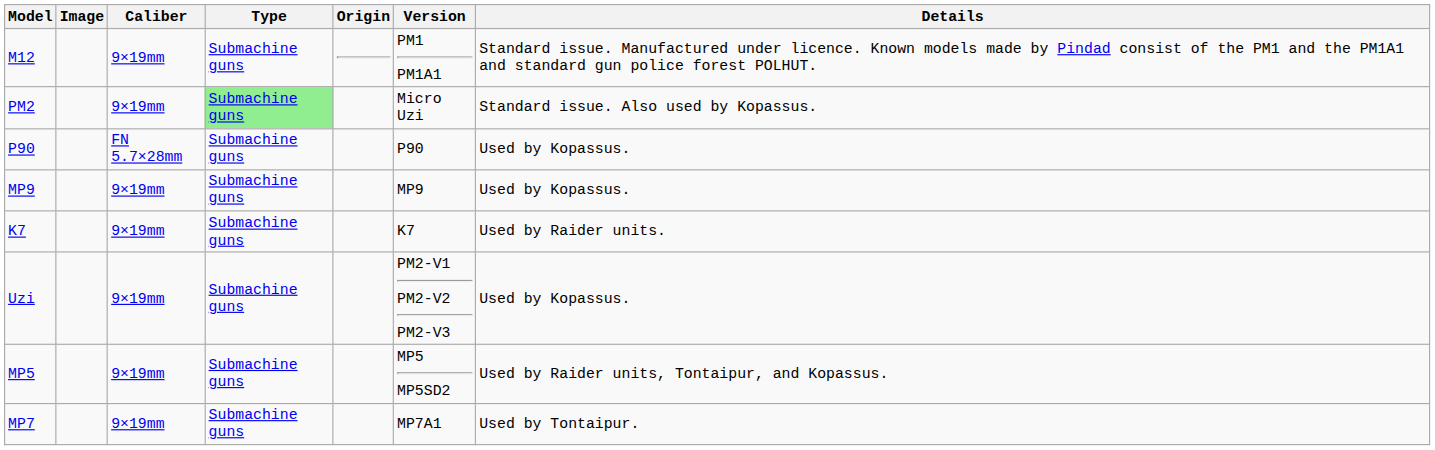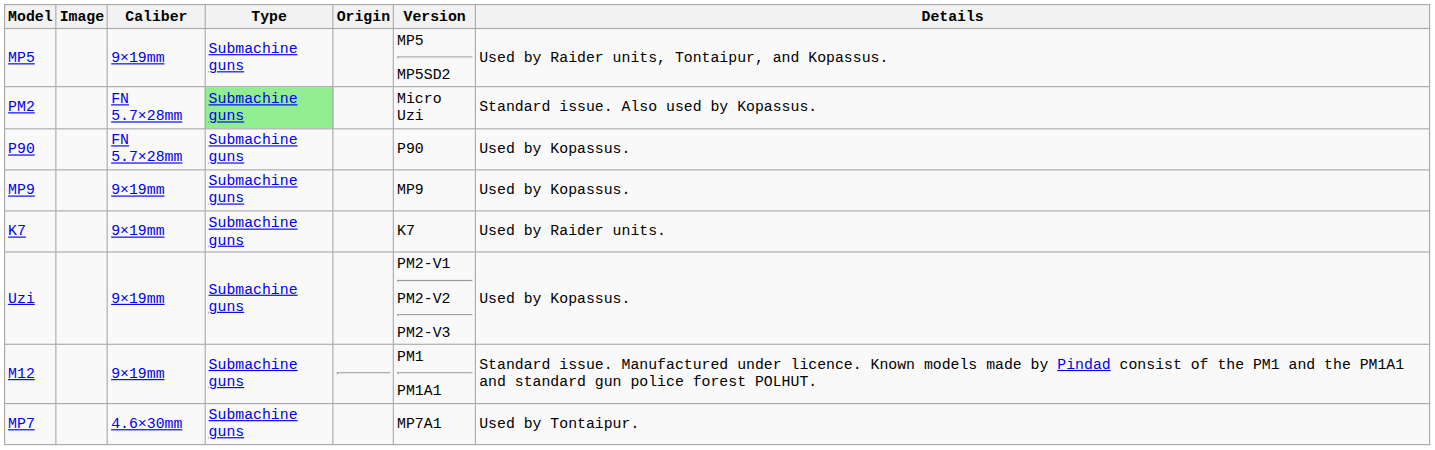rows swapped: M12 <-> MP5
PM2 | Caliber: 9×19mm -> FN 5.7×28mm
MP7 | Caliber: 9×19mm -> 4.6×30mm
